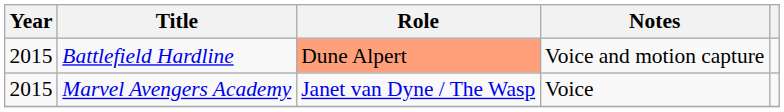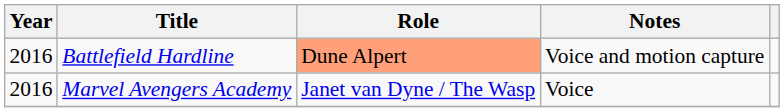Battlefield Hardline | Year: 2015 -> 2016
Marvel Avengers Academy | Year: 2015 -> 2016
